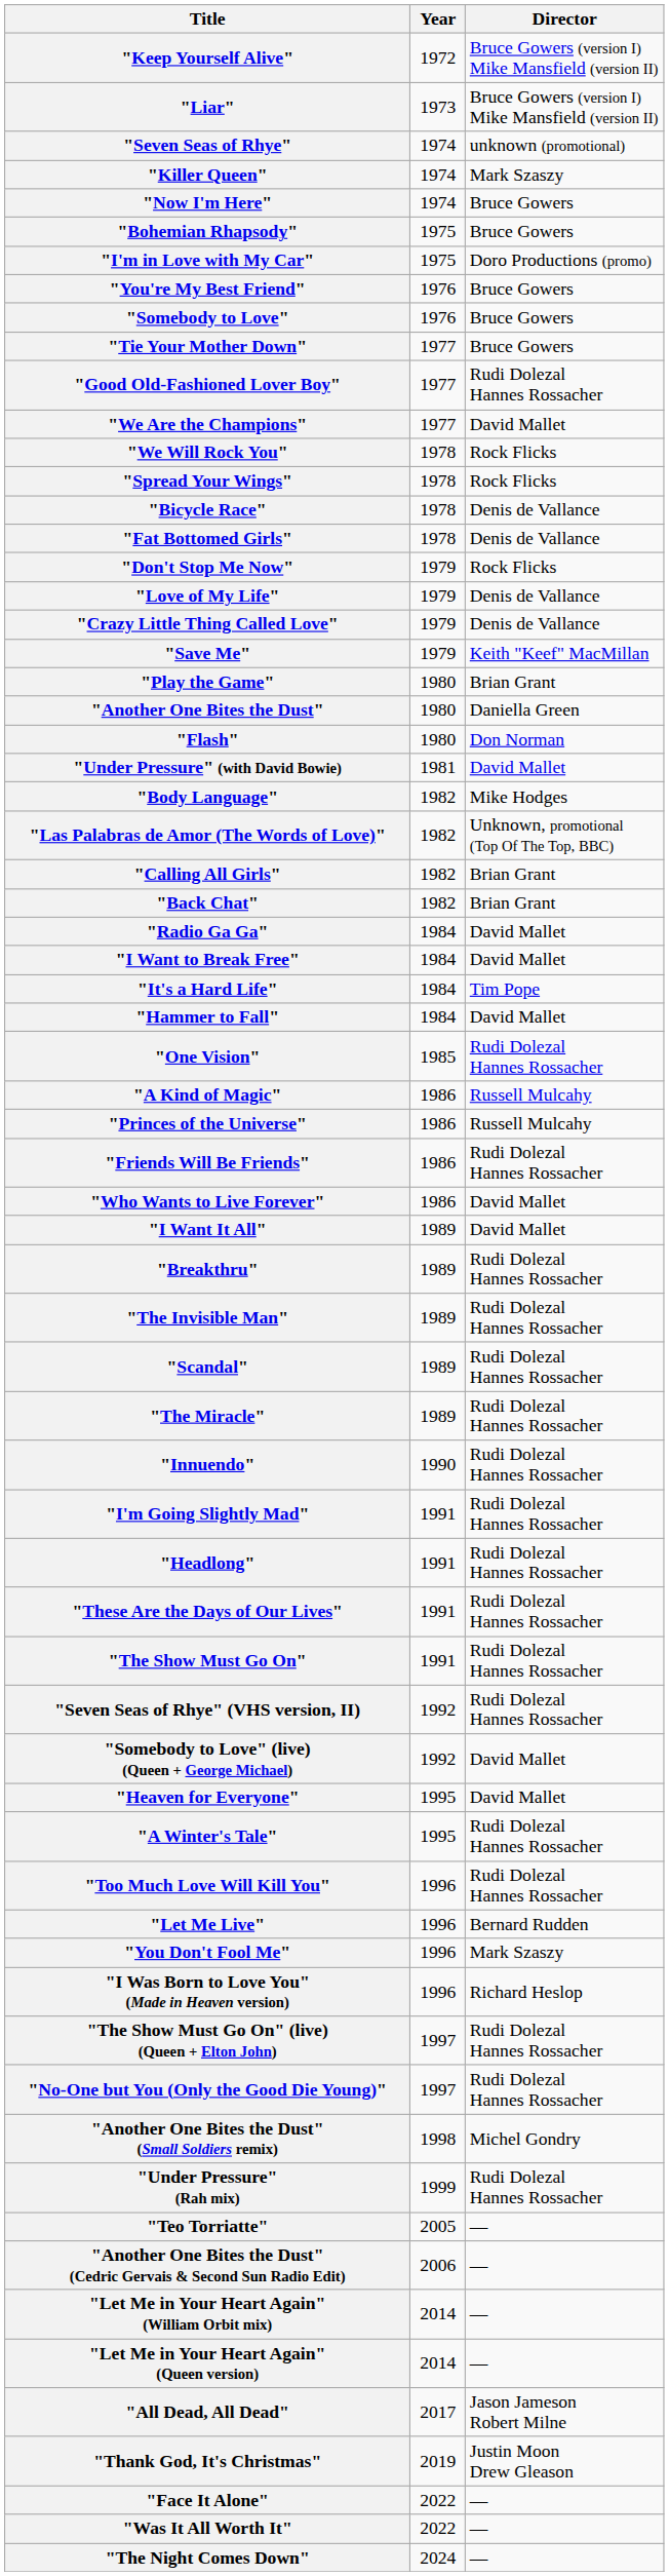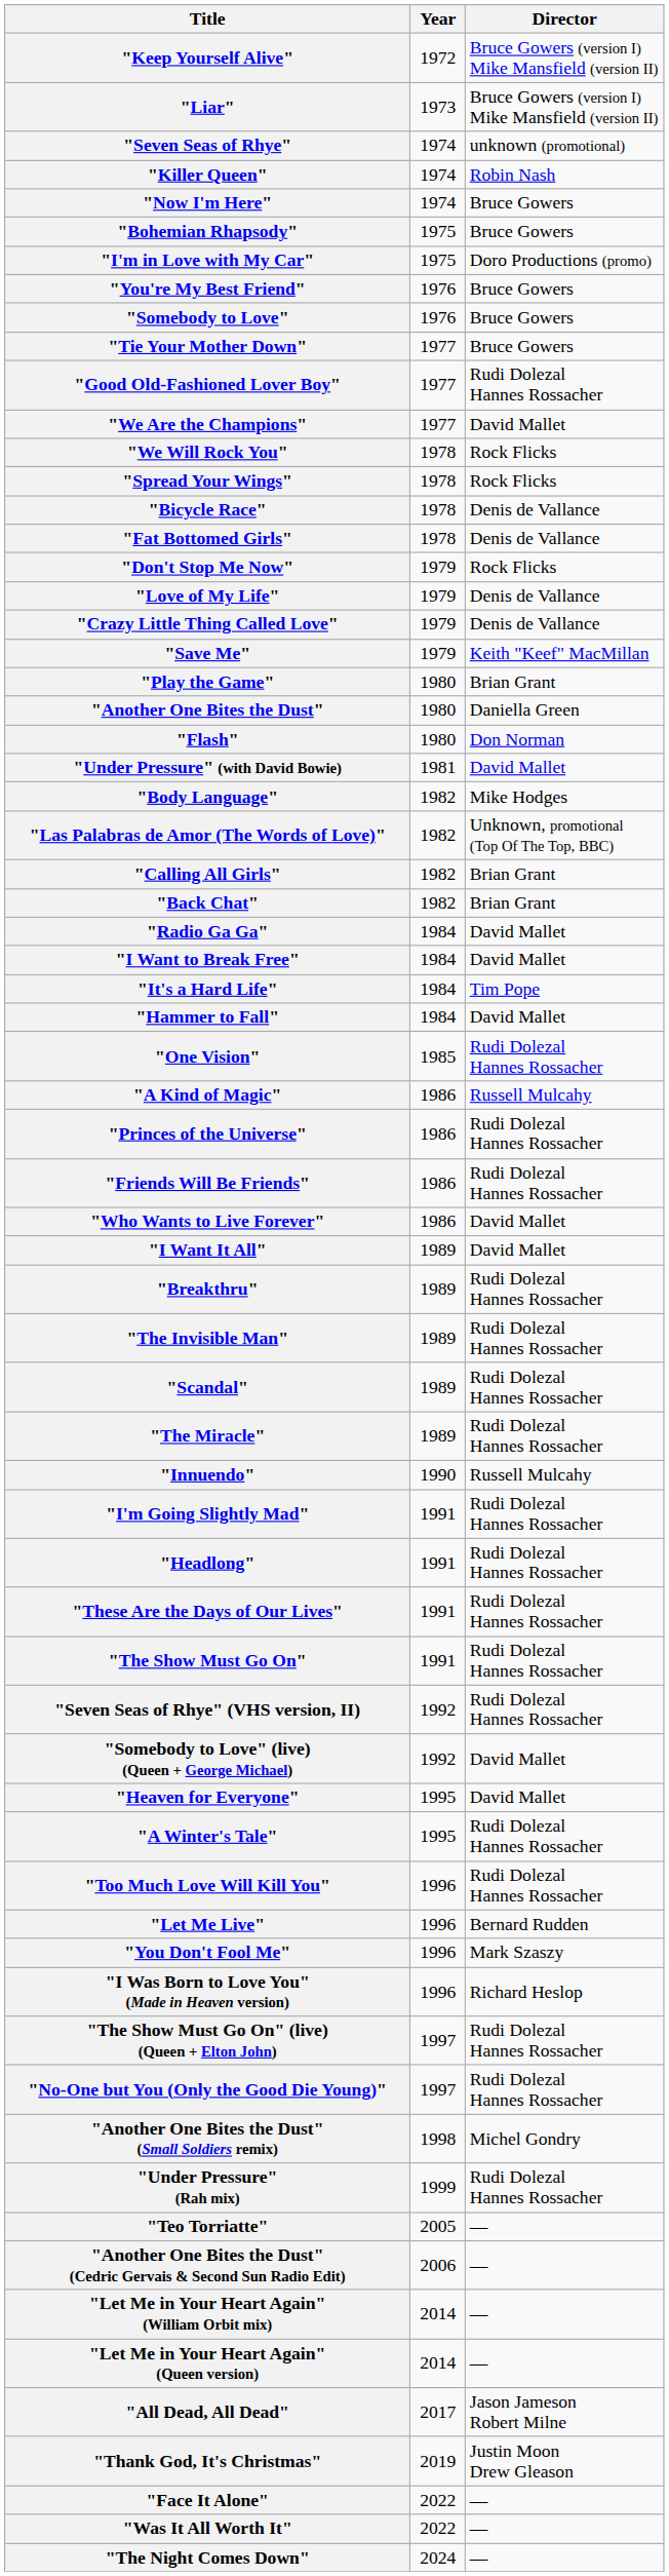"Killer Queen" | Director: Mark Szaszy -> Robin Nash
"Princes of the Universe" | Director: Russell Mulcahy -> Rudi Dolezal Hannes Rossacher
"Innuendo" | Director: Rudi Dolezal Hannes Rossacher -> Russell Mulcahy
